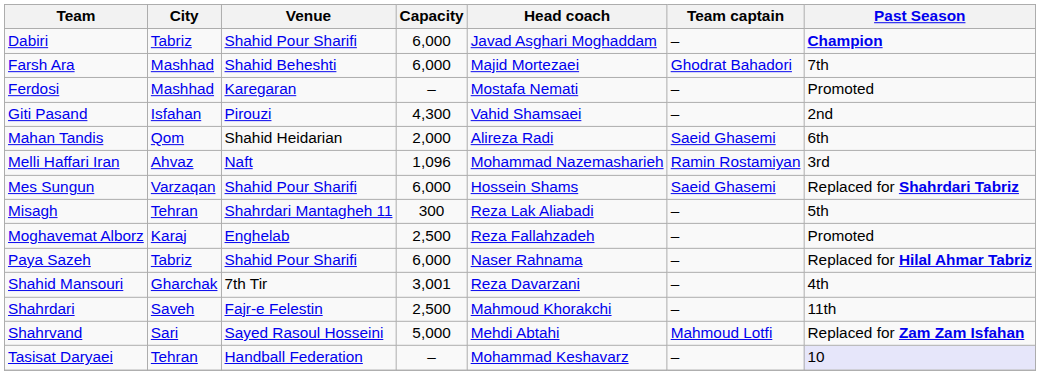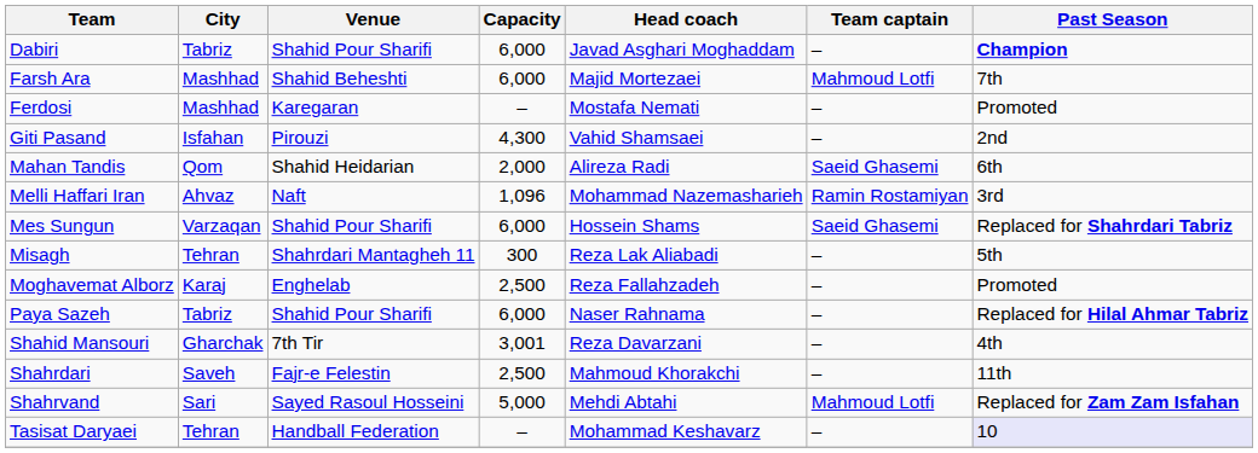Farsh Ara | Team captain: Ghodrat Bahadori -> Mahmoud Lotfi
